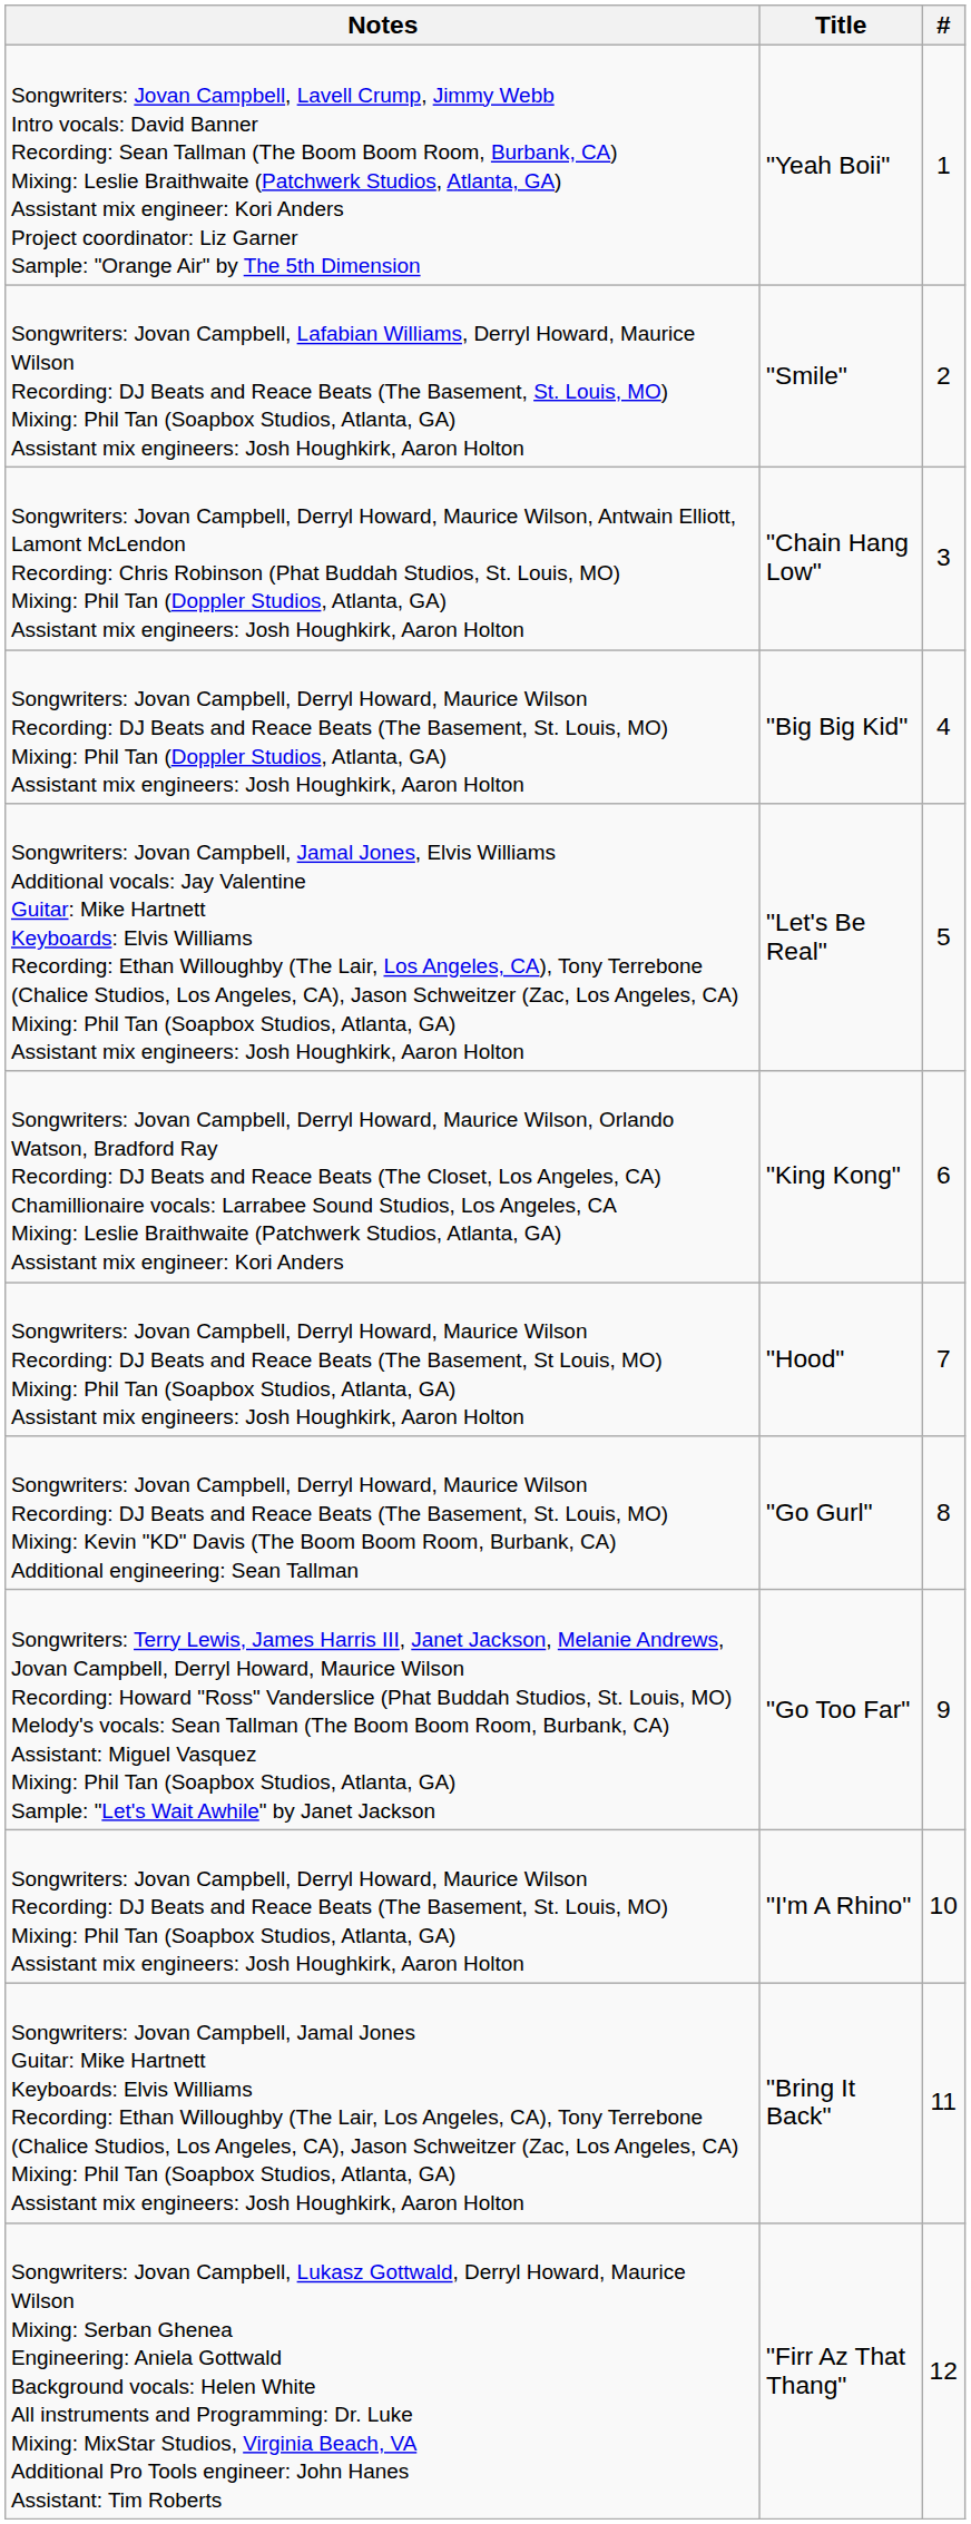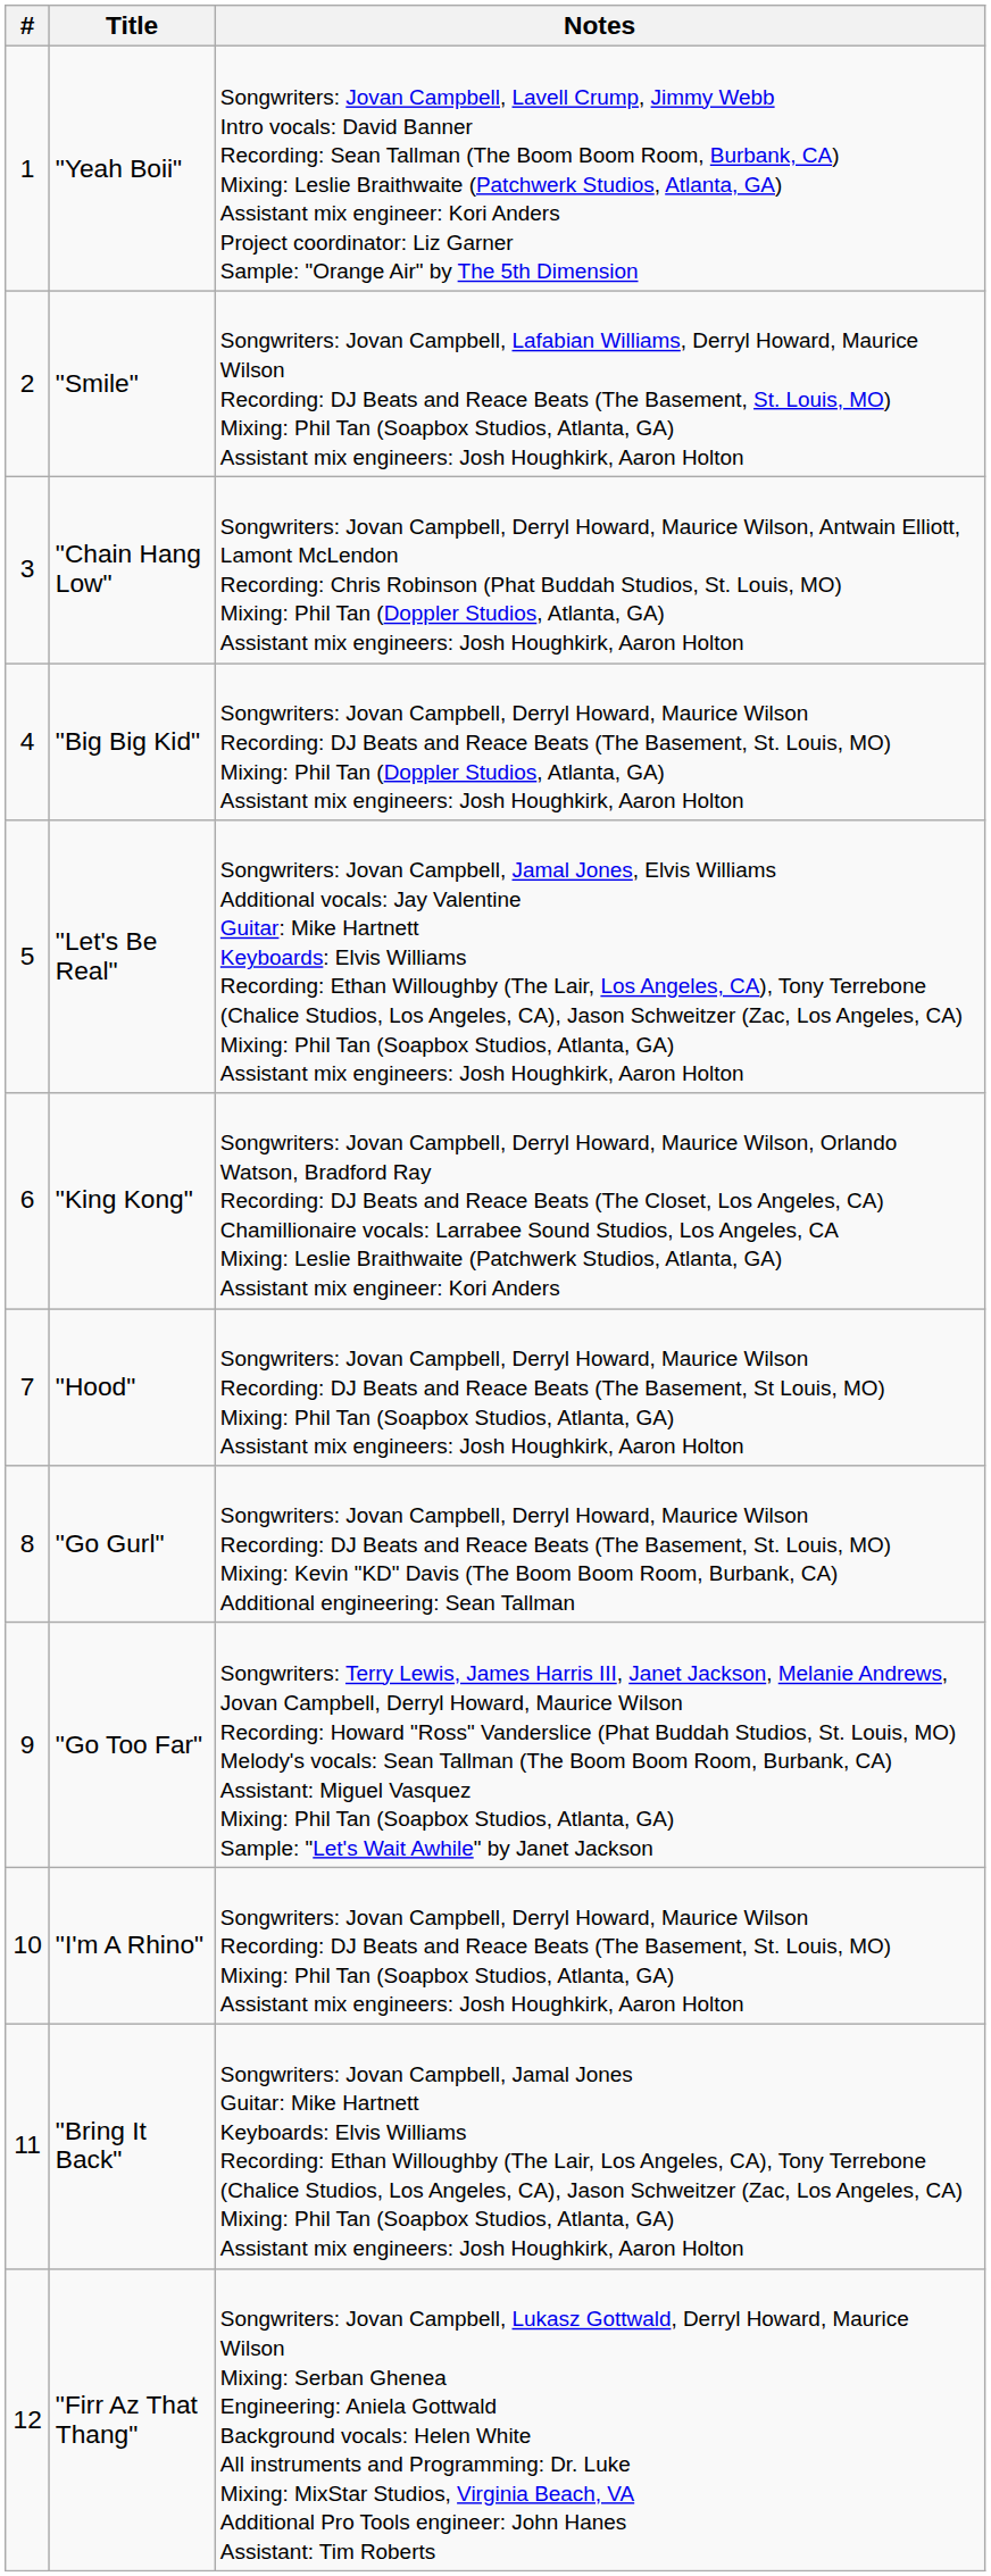columns swapped: # <-> Notes
